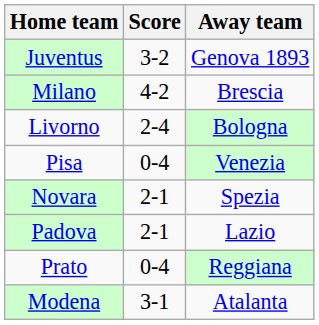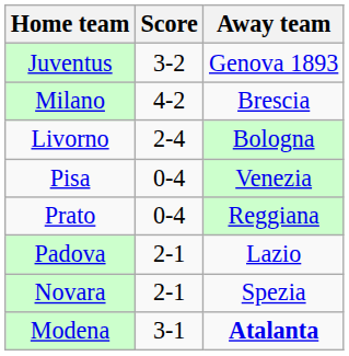rows swapped: Novara <-> Prato
Modena | Away team: normal -> bold
